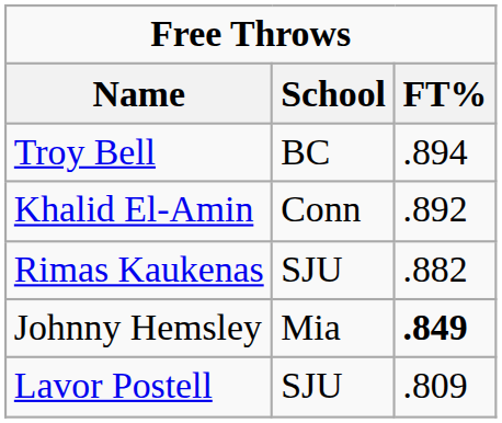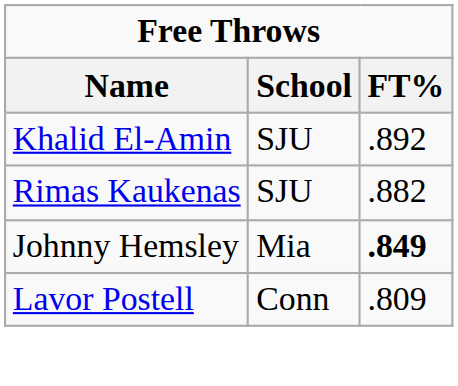- row: Troy Bell | BC | .894
Khalid El-Amin | School: Conn -> SJU
Lavor Postell | School: SJU -> Conn
